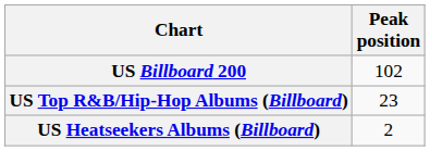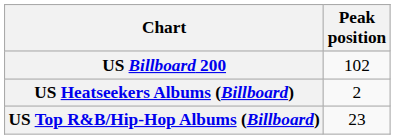rows swapped: US Top R&B/Hip-Hop Albums (Billboard) <-> US Heatseekers Albums (Billboard)
